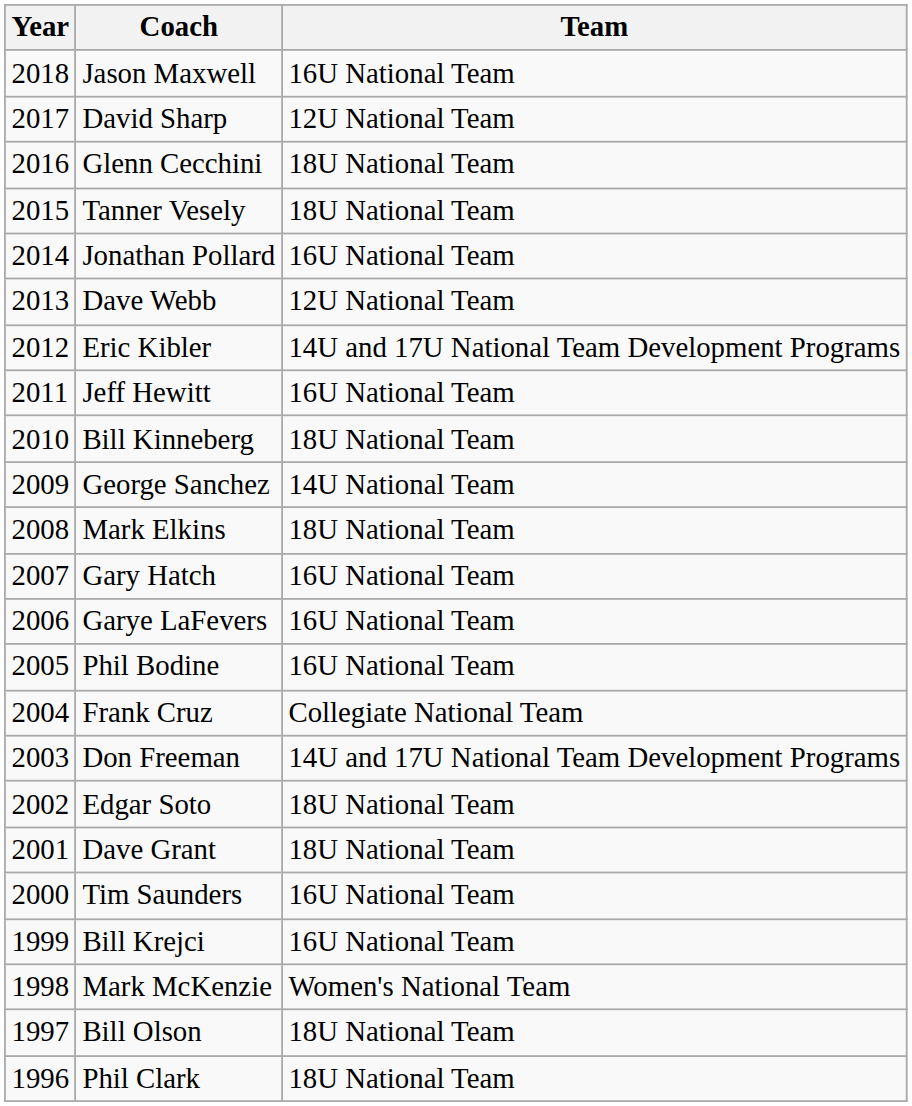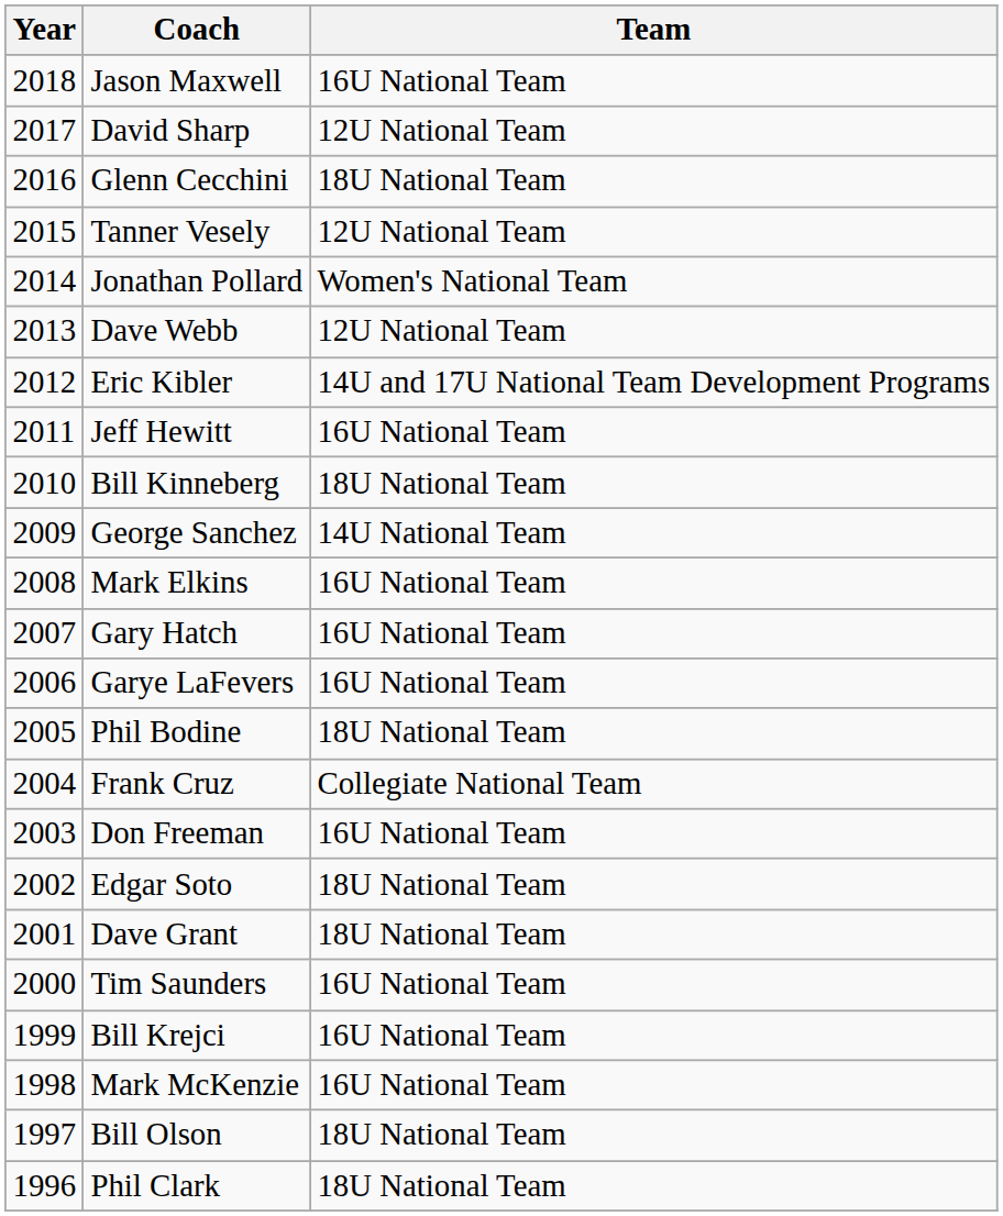Tanner Vesely | Team: 18U National Team -> 12U National Team
Jonathan Pollard | Team: 16U National Team -> Women's National Team
Mark Elkins | Team: 18U National Team -> 16U National Team
Phil Bodine | Team: 16U National Team -> 18U National Team
Don Freeman | Team: 14U and 17U National Team Development Programs -> 16U National Team
Mark McKenzie | Team: Women's National Team -> 16U National Team
